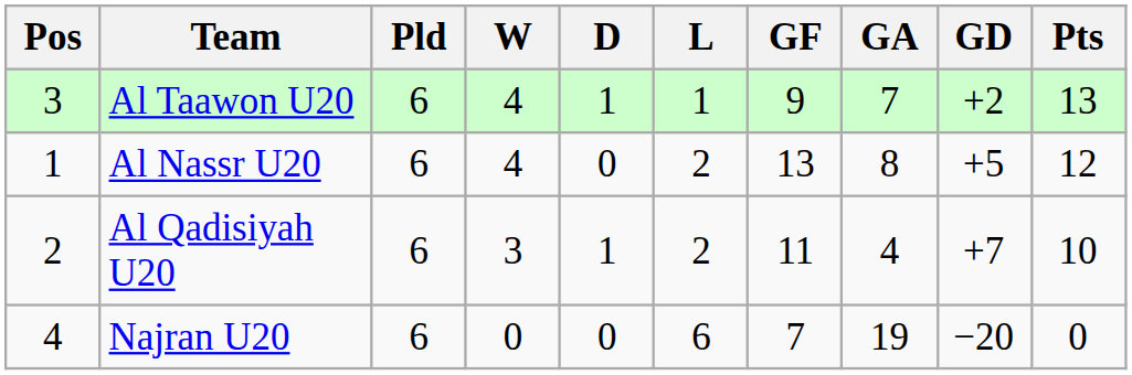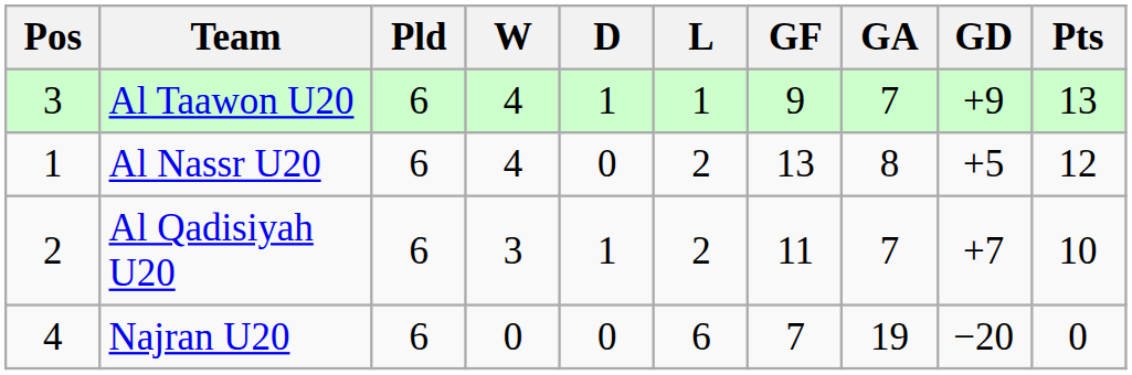Al Taawon U20 | GD: +2 -> +9
Al Qadisiyah U20 | GA: 4 -> 7
